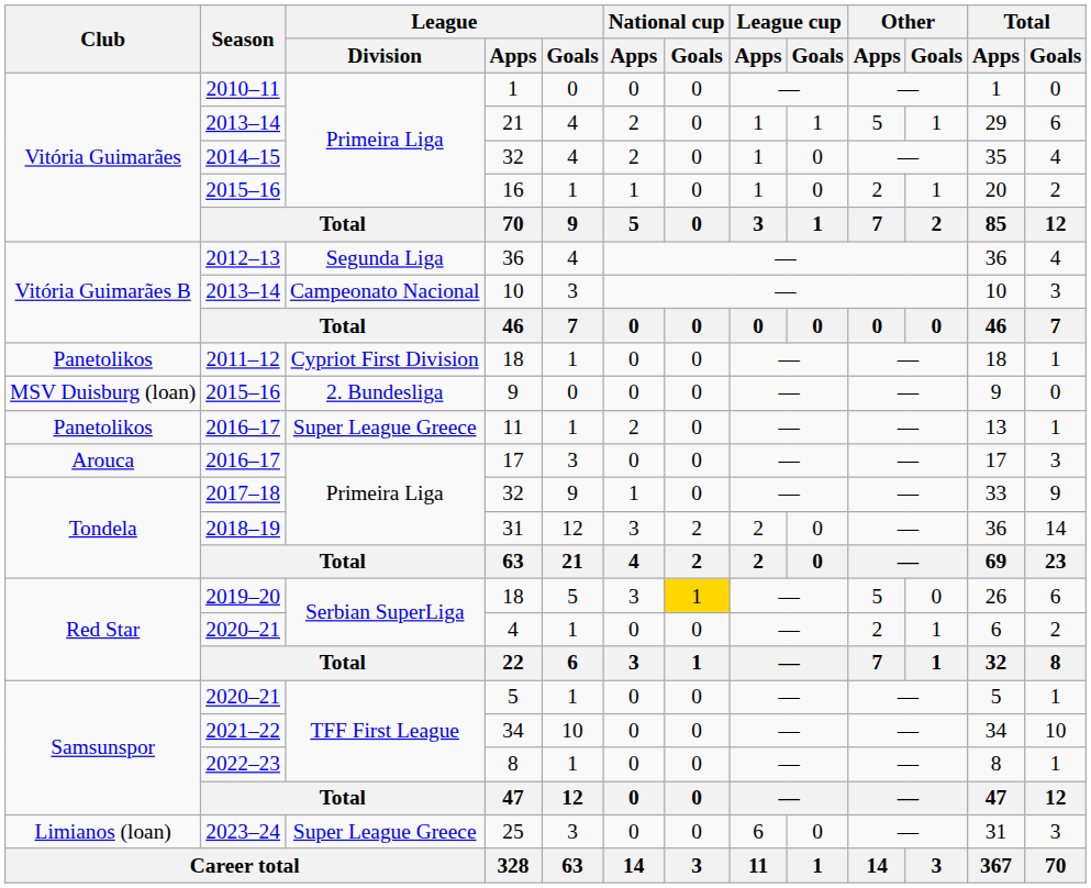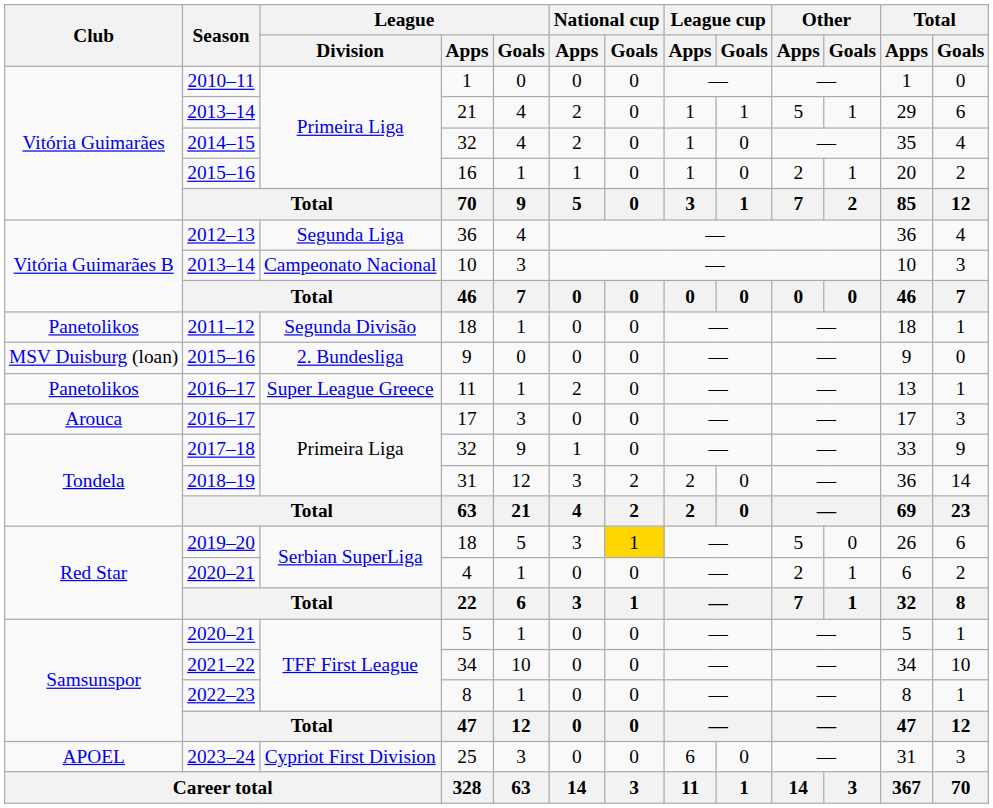2011–12 / 18 | League / Division: Cypriot First Division -> Segunda Divisão
25 | Club: Limianos (loan) -> APOEL
25 | League / Division: Super League Greece -> Cypriot First Division
